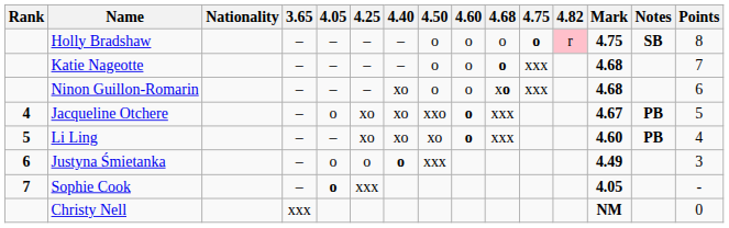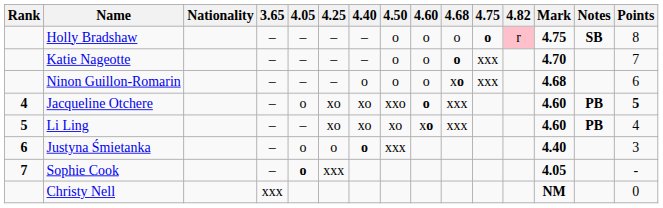Katie Nageotte | Mark: 4.68 -> 4.70
Ninon Guillon-Romarin | 4.40: xo -> o
Jacqueline Otchere | Mark: 4.67 -> 4.60
Jacqueline Otchere | Points: normal -> bold
Li Ling | 4.60: o -> xo
Justyna Śmietanka | Mark: 4.49 -> 4.40
